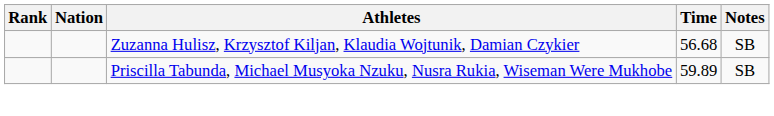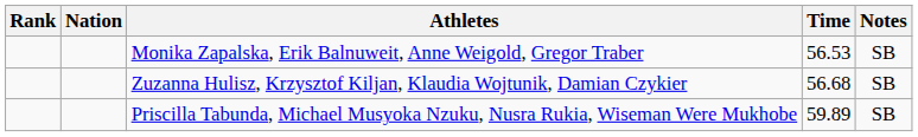+ row: Monika Zapalska, Erik Balnuweit, Anne Weigold, Gregor Traber | 56.53 | SB
